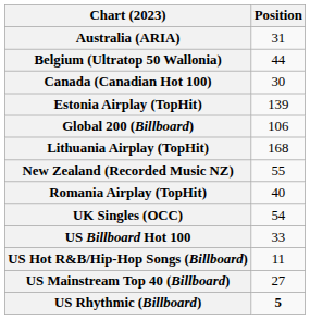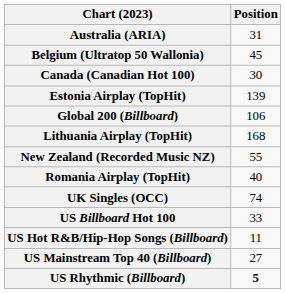Belgium (Ultratop 50 Wallonia) | Position: 44 -> 45
UK Singles (OCC) | Position: 54 -> 74
